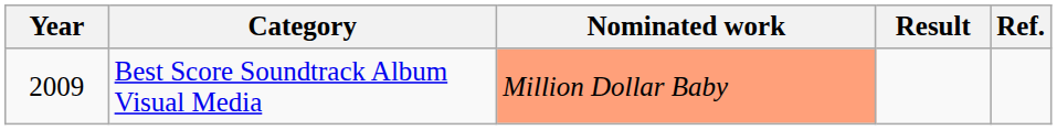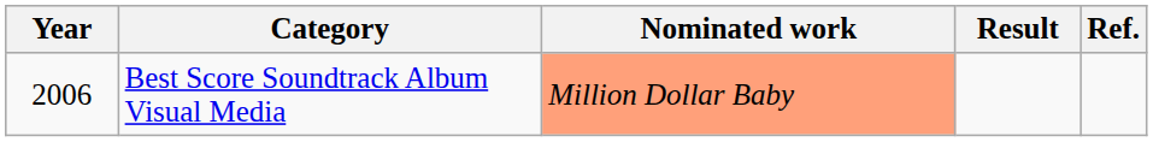Best Score Soundtrack Album Visual Media | Year: 2009 -> 2006
